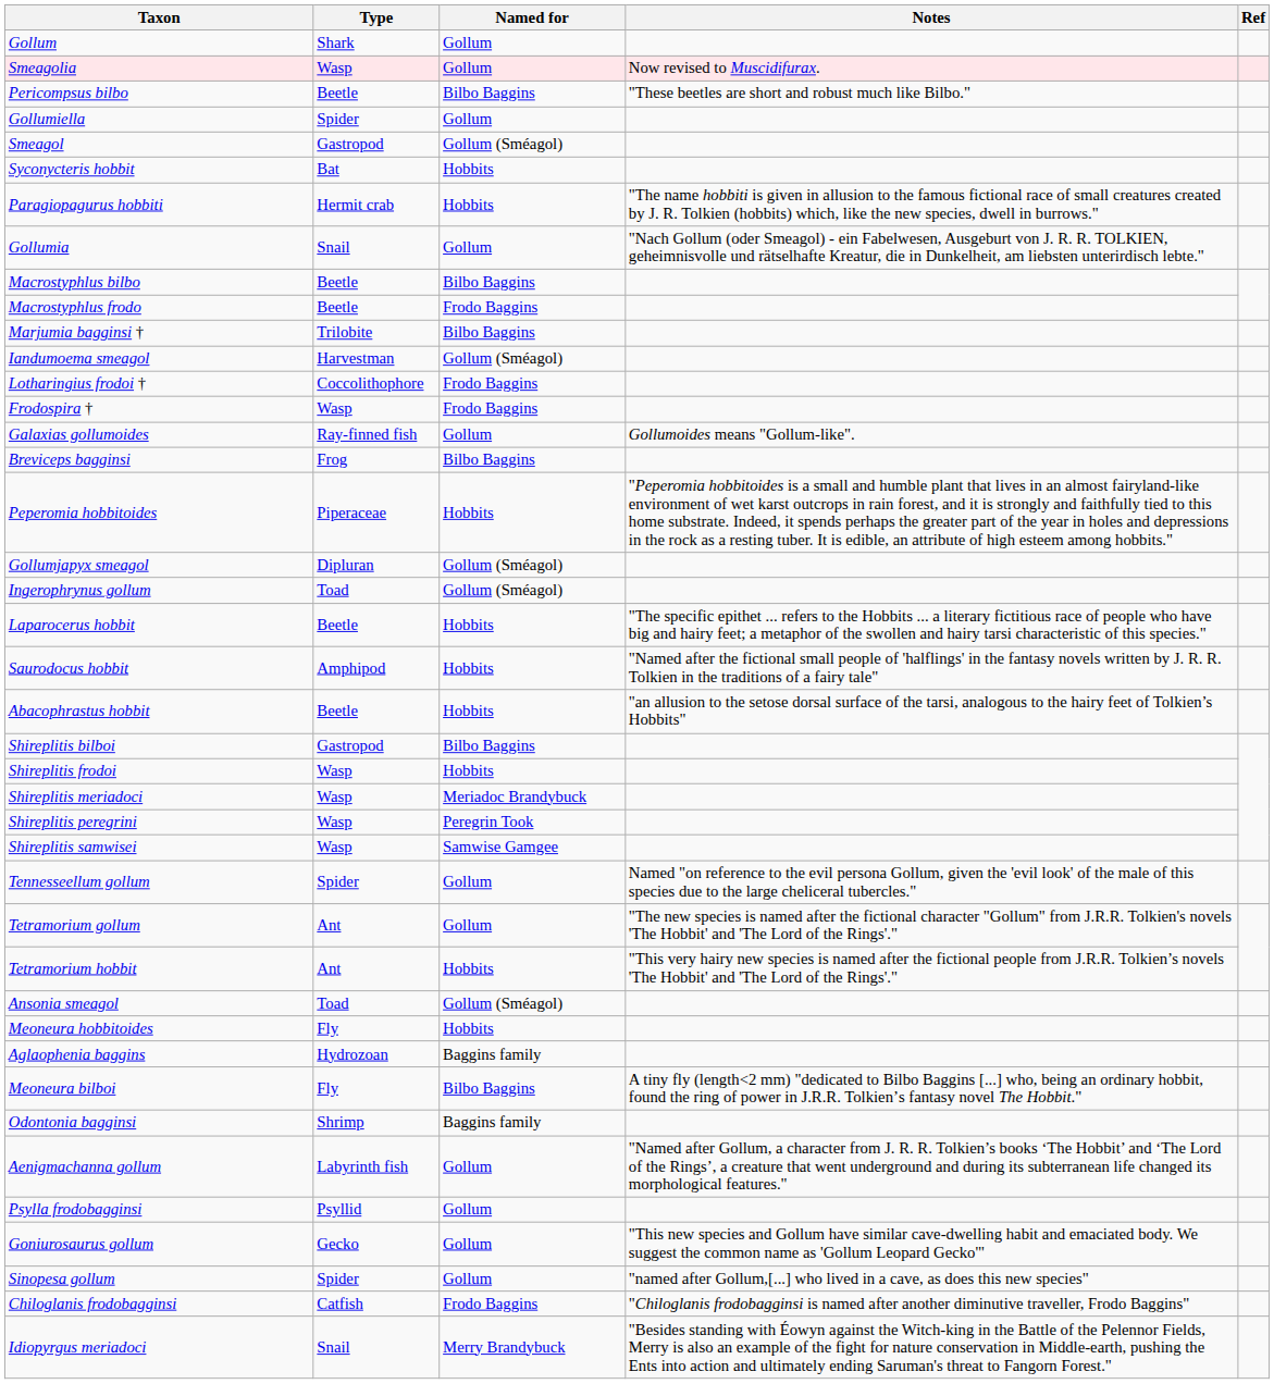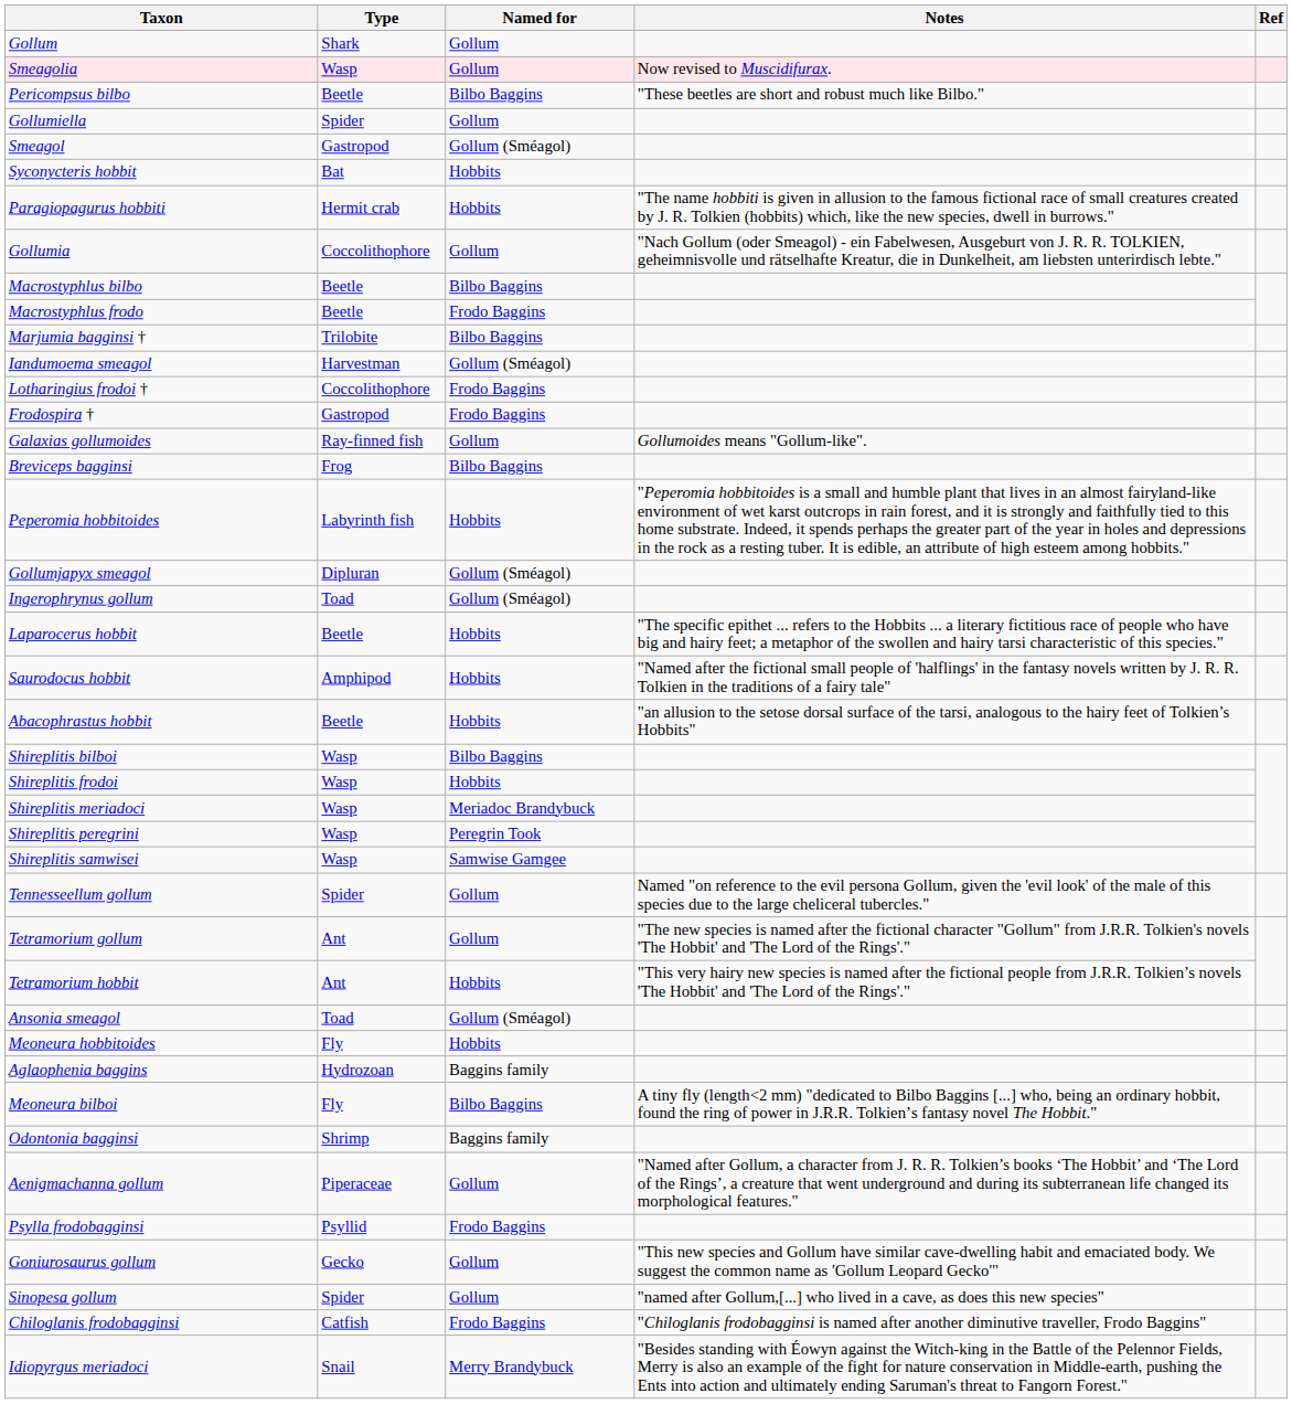Gollumia | Type: Snail -> Coccolithophore
Frodospira † | Type: Wasp -> Gastropod
Peperomia hobbitoides | Type: Piperaceae -> Labyrinth fish
Shireplitis bilboi | Type: Gastropod -> Wasp
Aenigmachanna gollum | Type: Labyrinth fish -> Piperaceae
Psylla frodobagginsi | Named for: Gollum -> Frodo Baggins
